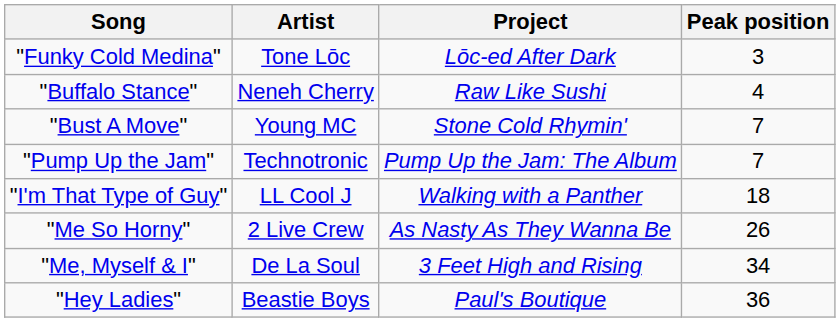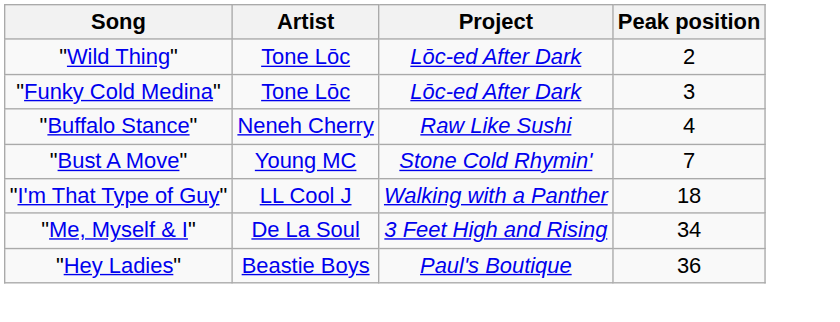+ row: "Wild Thing" | Tone Lōc | Lōc-ed After Dark | 2
- row: "Pump Up the Jam" | Technotronic | Pump Up the Jam: The Album | 7
- row: "Me So Horny" | 2 Live Crew | As Nasty As They Wanna Be | 26
